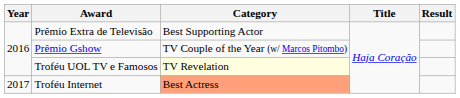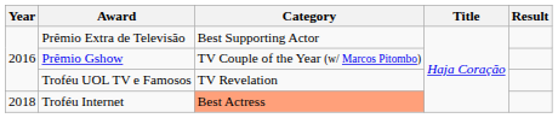Troféu UOL TV e Famosos | Category: lightyellow background -> no background
Troféu Internet | Year: 2017 -> 2018
